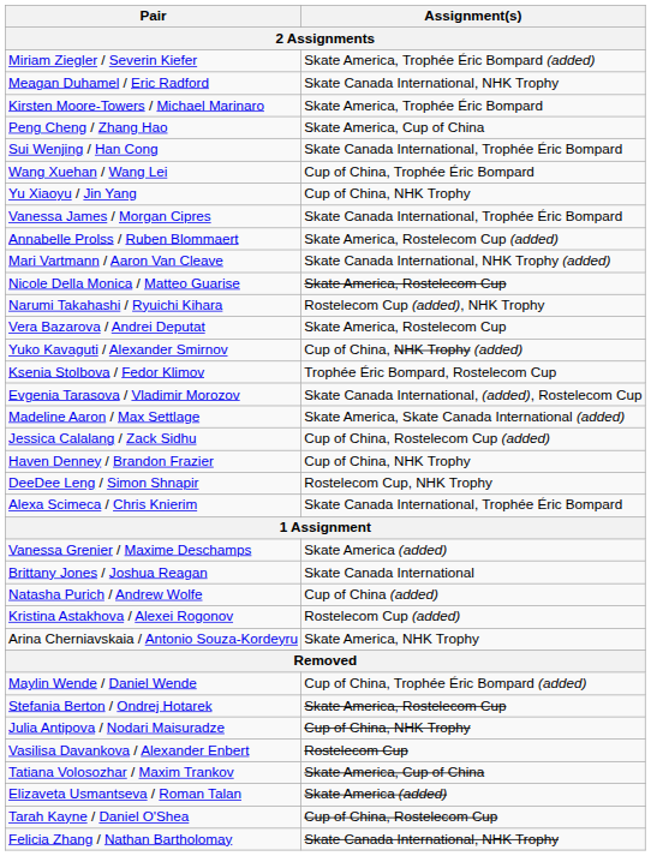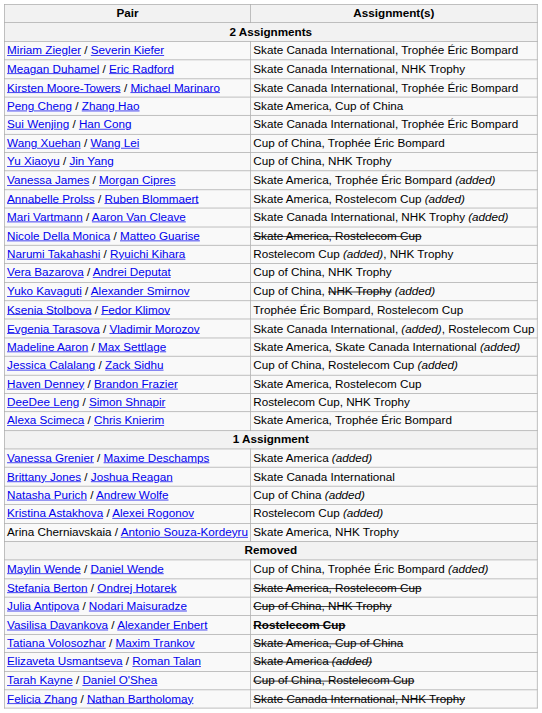Miriam Ziegler / Severin Kiefer | Assignment(s): Skate America, Trophée Éric Bompard (added) -> Skate Canada International, Trophée Éric Bompard
Kirsten Moore-Towers / Michael Marinaro | Assignment(s): Skate America, Trophée Éric Bompard -> Skate Canada International, Trophée Éric Bompard
Vanessa James / Morgan Cipres | Assignment(s): Skate Canada International, Trophée Éric Bompard -> Skate America, Trophée Éric Bompard (added)
Vera Bazarova / Andrei Deputat | Assignment(s): Skate America, Rostelecom Cup -> Cup of China, NHK Trophy
Haven Denney / Brandon Frazier | Assignment(s): Cup of China, NHK Trophy -> Skate America, Rostelecom Cup
Alexa Scimeca / Chris Knierim | Assignment(s): Skate Canada International, Trophée Éric Bompard -> Skate America, Trophée Éric Bompard
Vasilisa Davankova / Alexander Enbert | Assignment(s): normal -> bold
